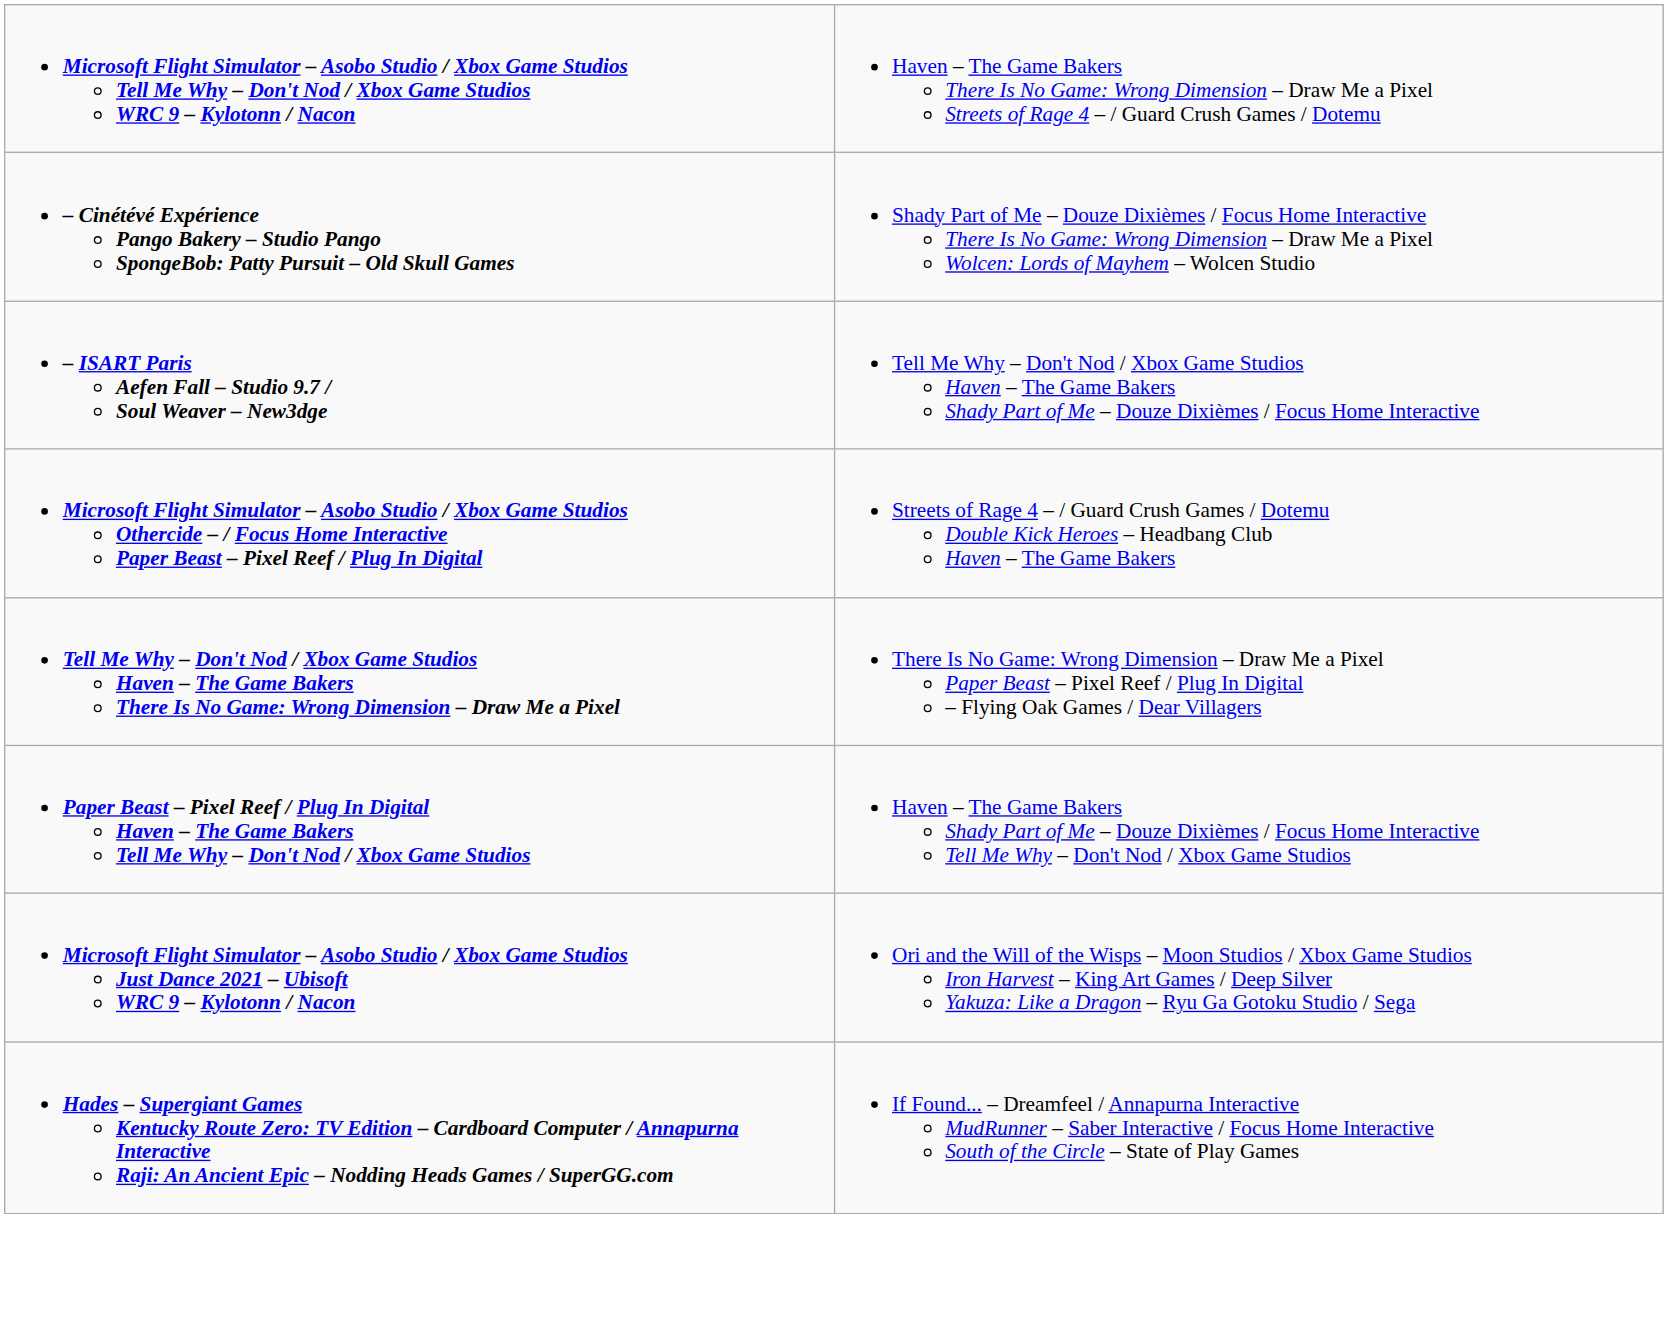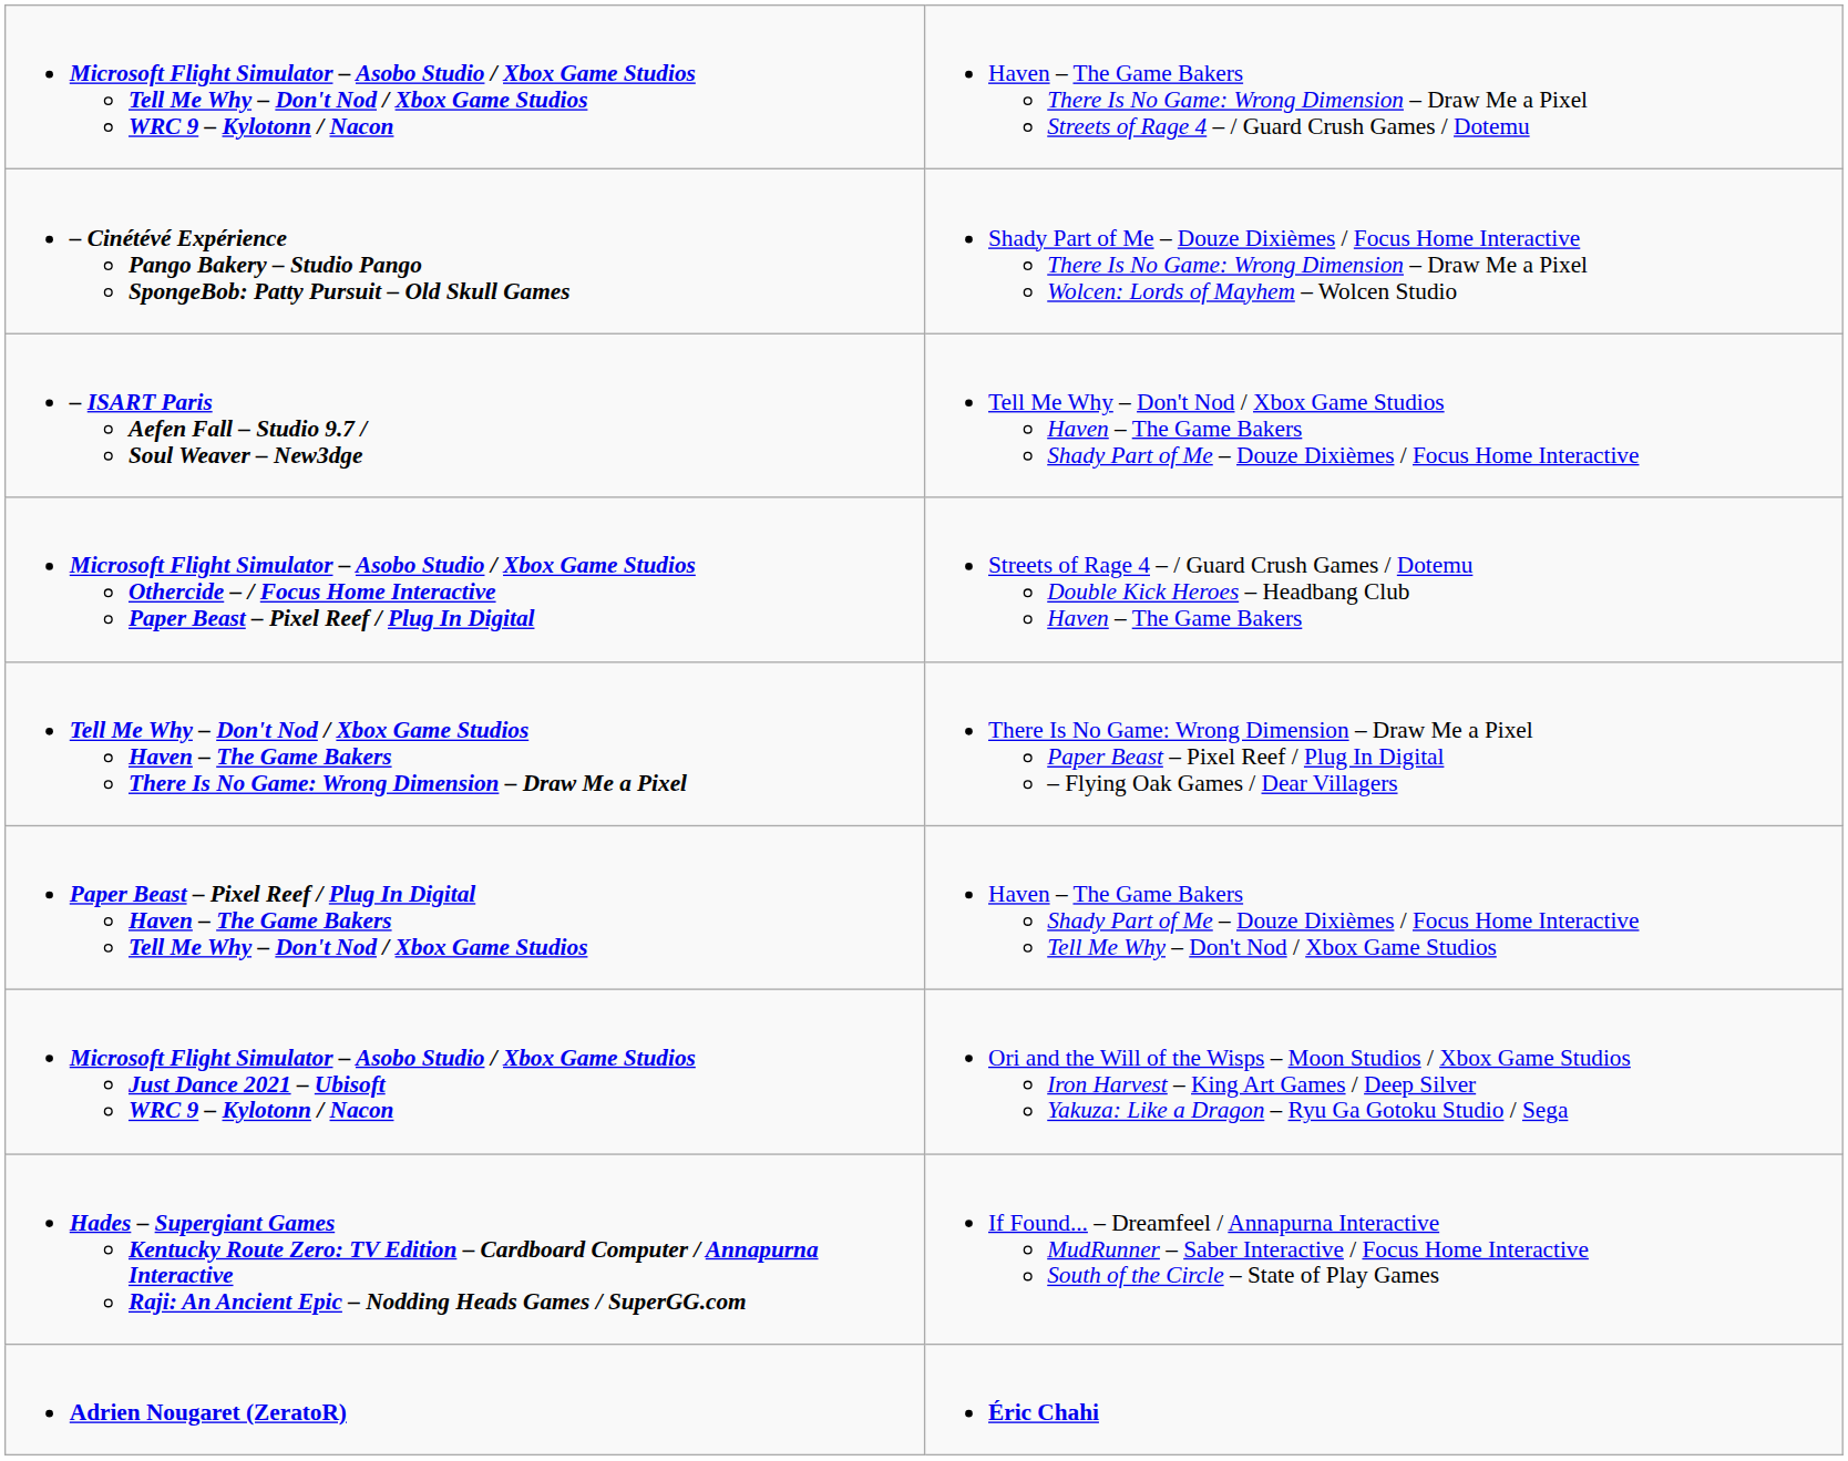+ row: Adrien Nougaret (ZeratoR) | Éric Chahi
